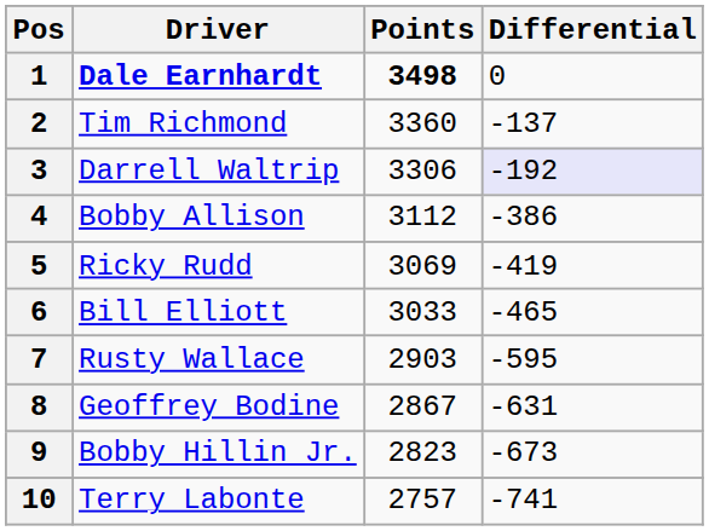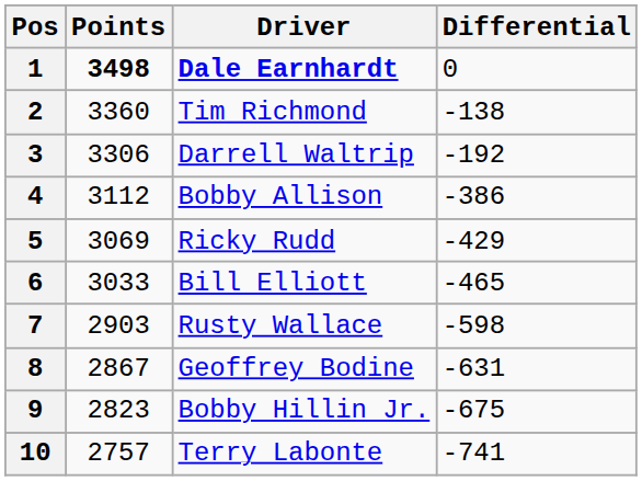columns swapped: Driver <-> Points
2 | Differential: -137 -> -138
3 | Differential: lavender background -> no background
5 | Differential: -419 -> -429
7 | Differential: -595 -> -598
9 | Differential: -673 -> -675
